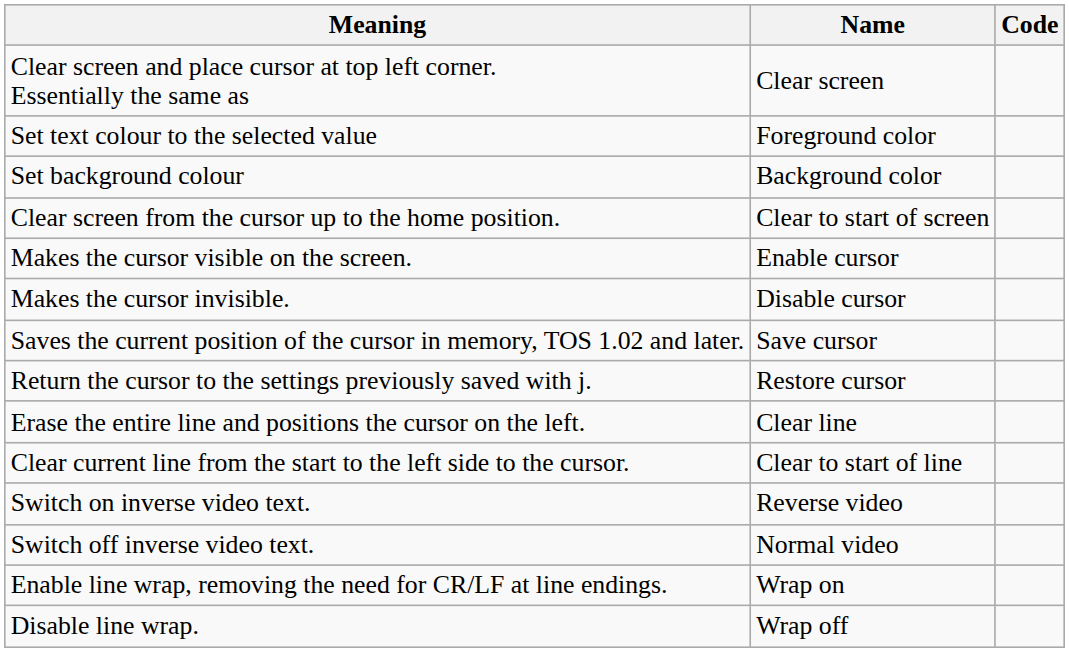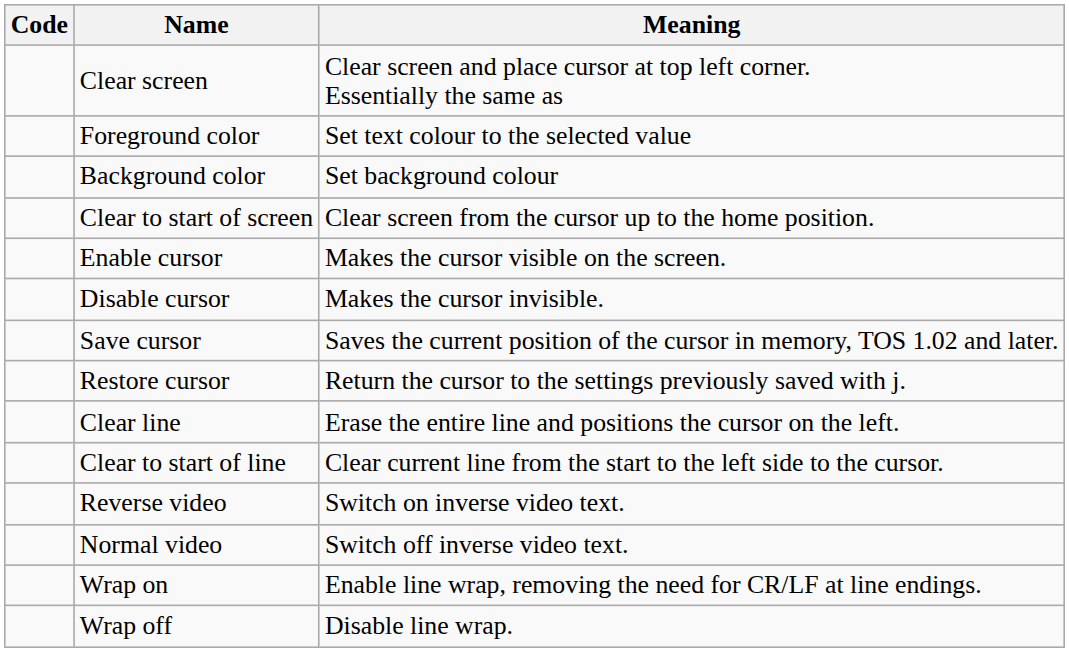columns swapped: Code <-> Meaning
